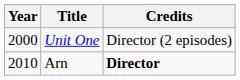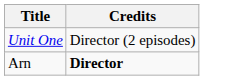- column: Year | 2000 | 2010
